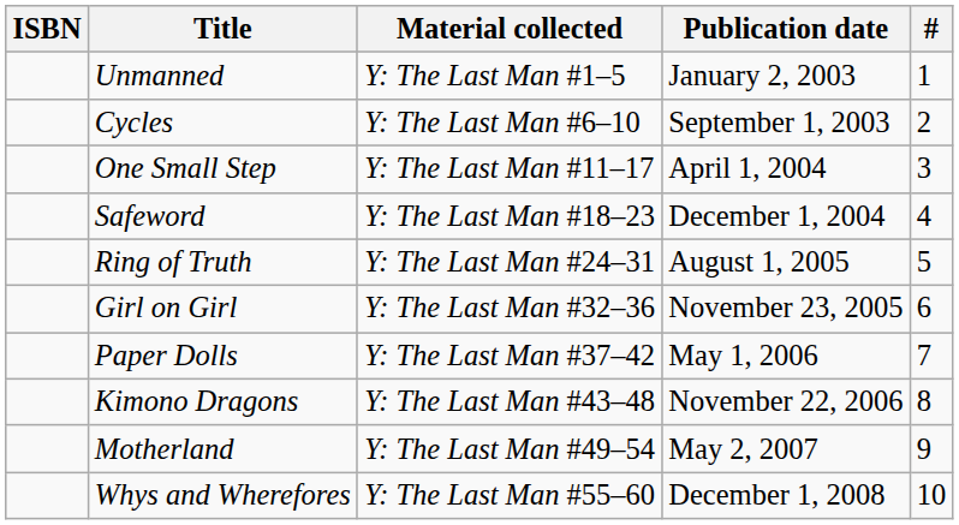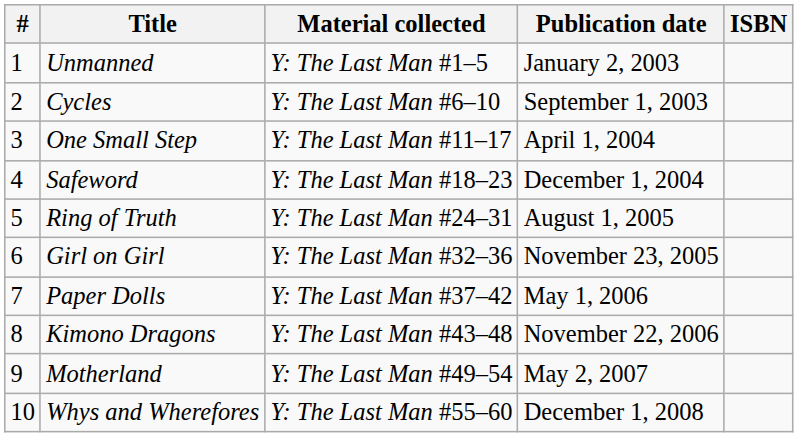columns swapped: # <-> ISBN
